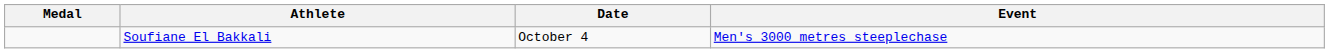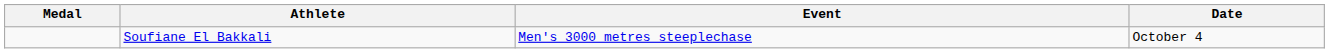columns swapped: Event <-> Date
